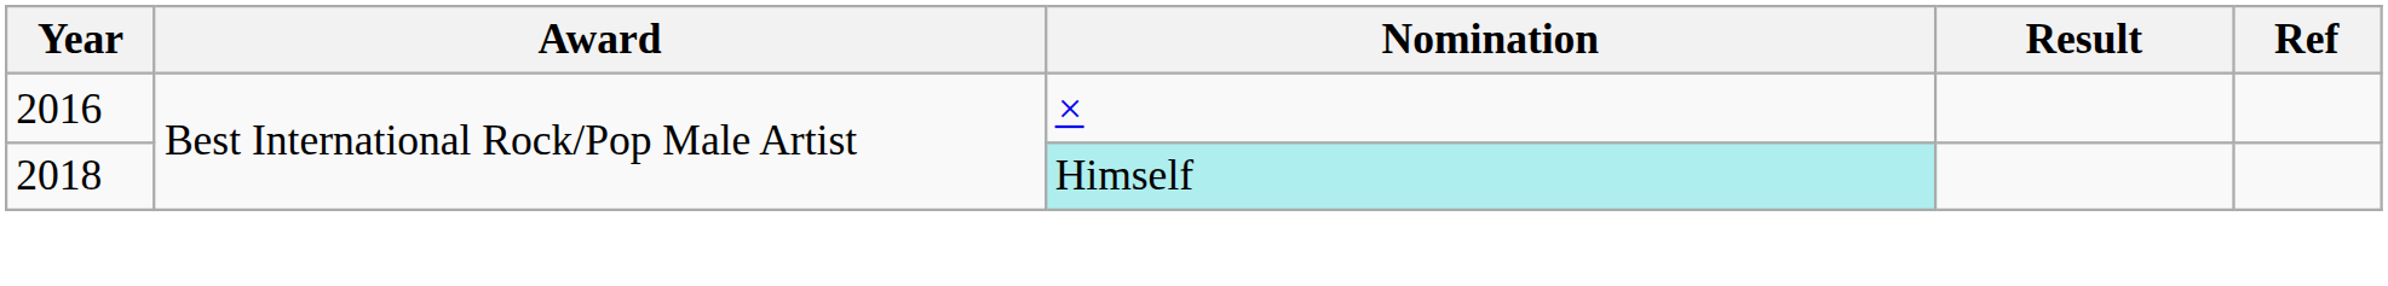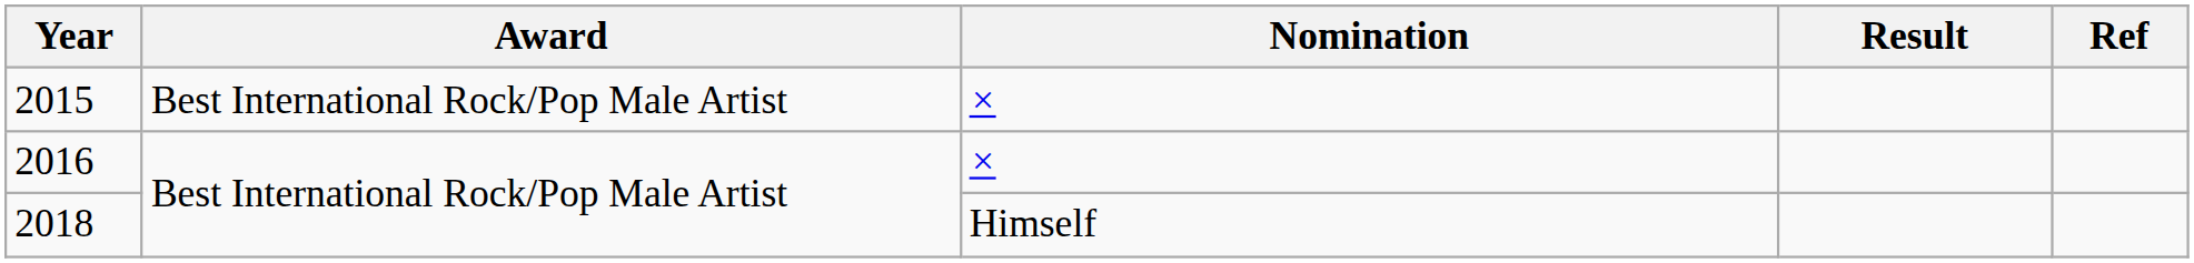+ row: 2015 | Best International Rock/Pop Male Artist | ×
2018 | Nomination: paleturquoise background -> no background
